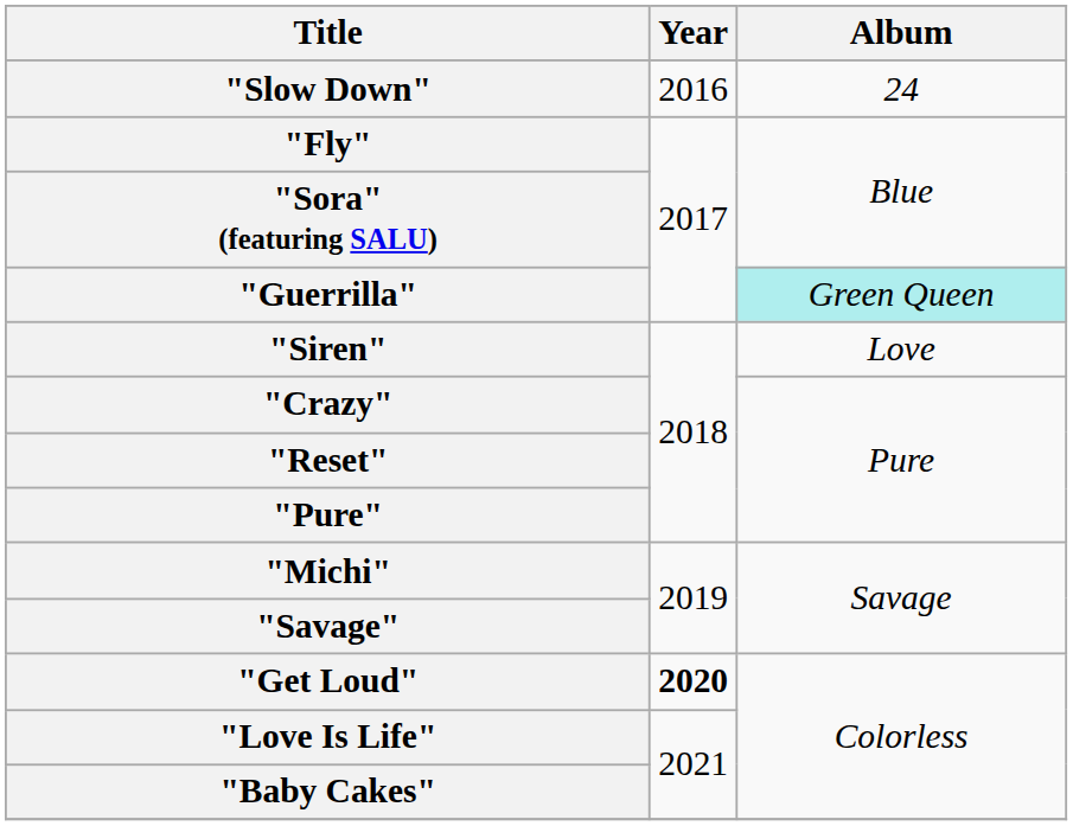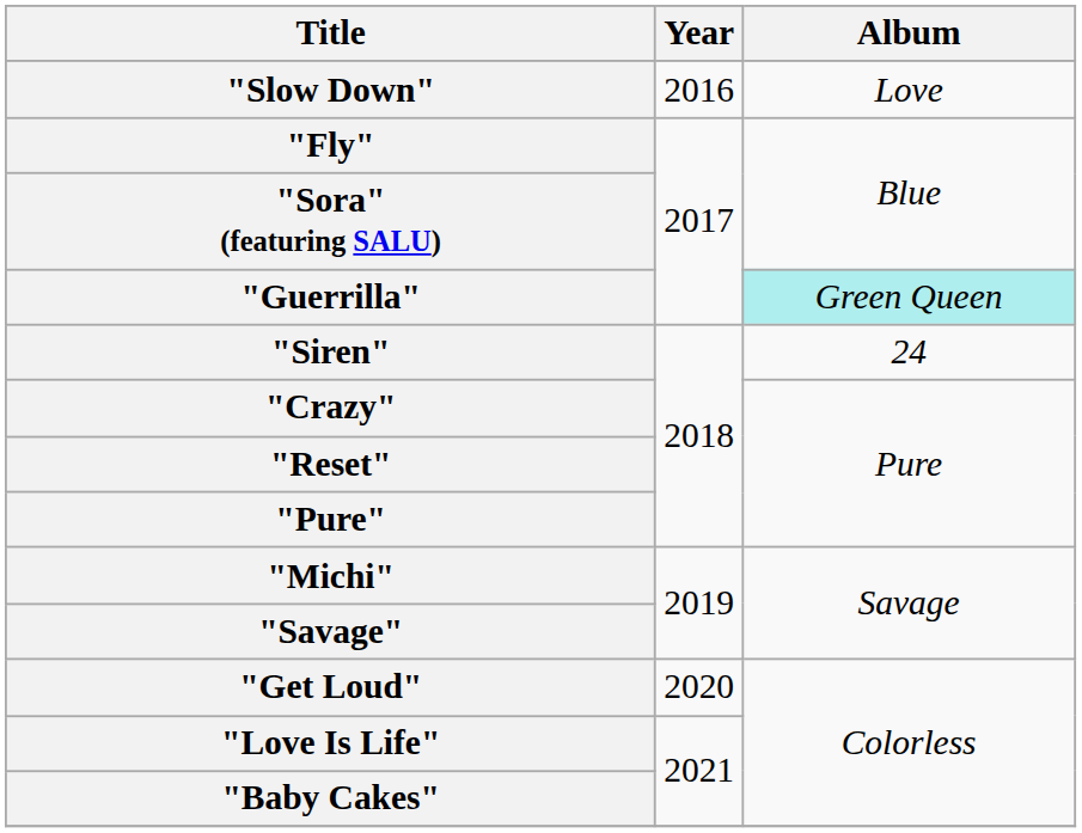"Slow Down" | Album: 24 -> Love
"Siren" | Album: Love -> 24
"Get Loud" | Year: bold -> normal
